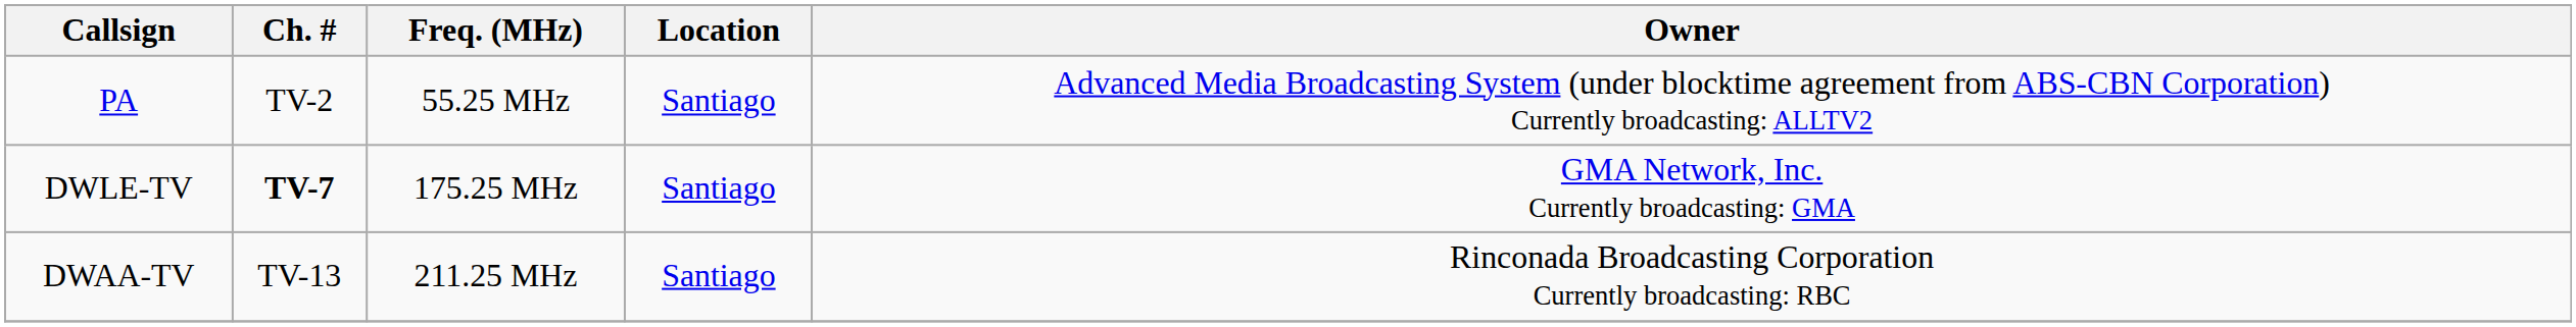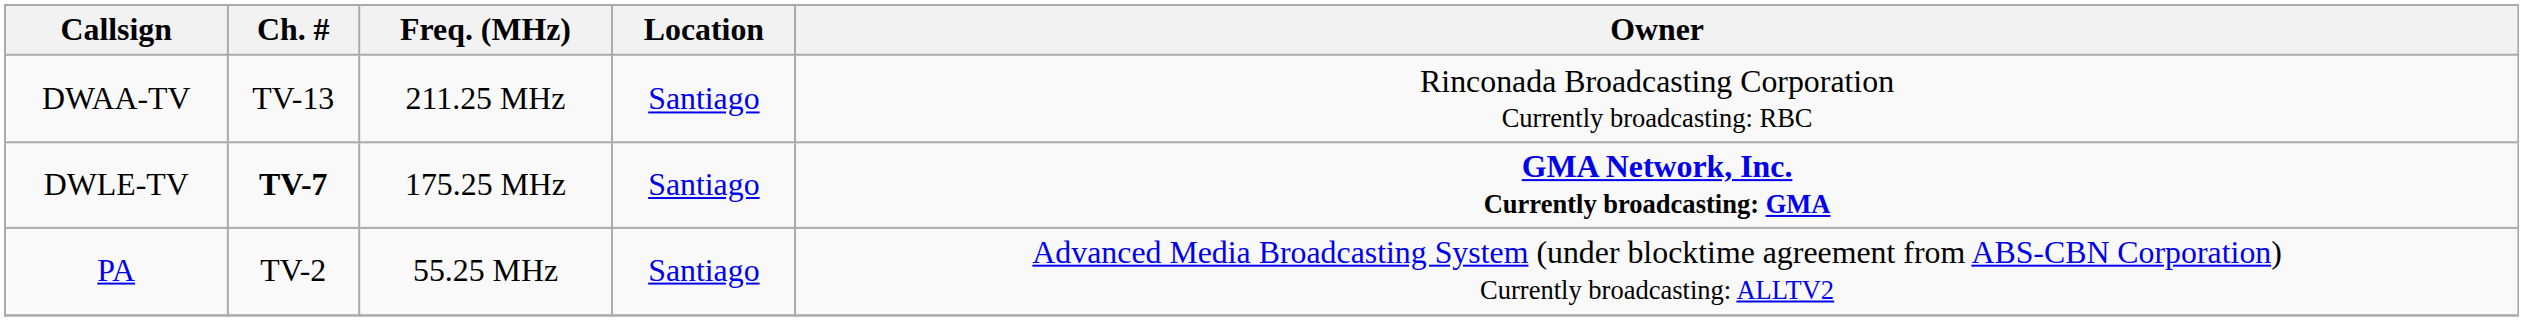rows swapped: PA <-> DWAA-TV
DWLE-TV | Owner: normal -> bold
